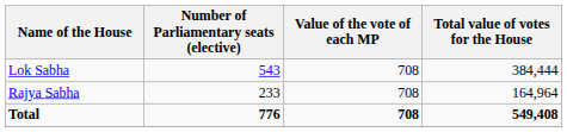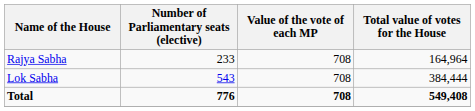rows swapped: Lok Sabha <-> Rajya Sabha
